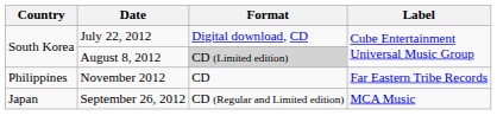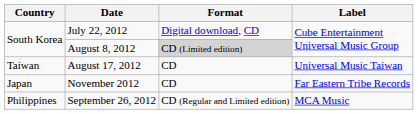+ row: Taiwan | August 17, 2012 | CD | Universal Music Taiwan
November 2012 | Country: Philippines -> Japan
September 26, 2012 | Country: Japan -> Philippines
